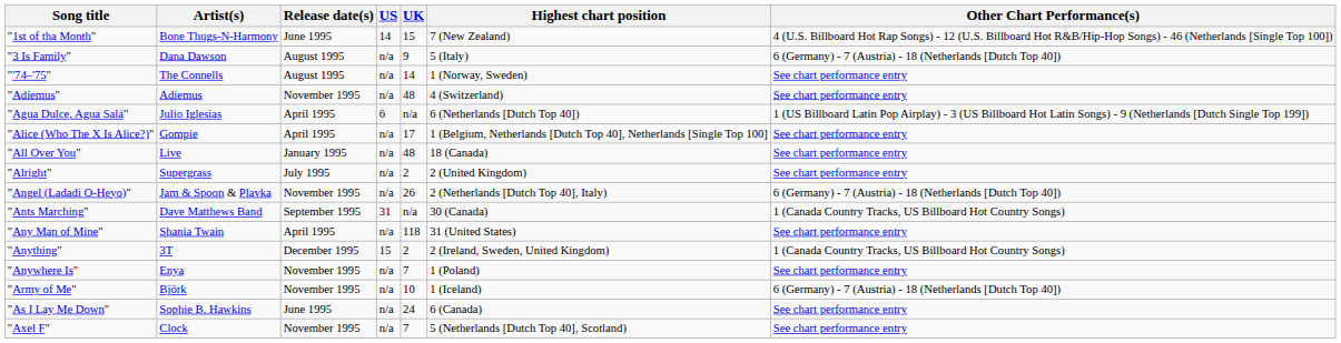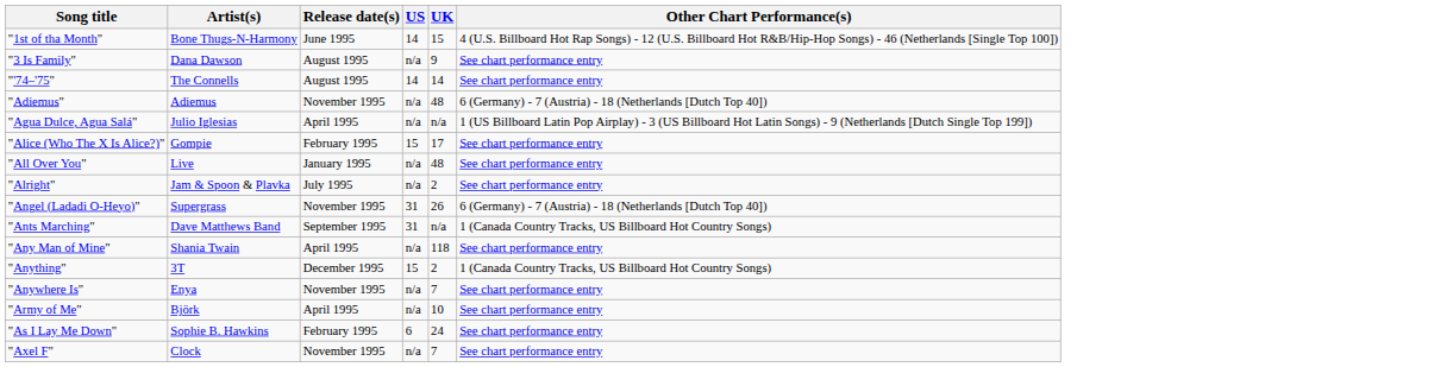- column: Highest chart position | 7 (New Zealand) | 5 (Italy) | 1 (Norway, Sweden) | 4 (Switzerland) | 6 (Netherlands [Dutch Top 40]) | 1 (Belgium, Netherlands [Dutch Top 40], Netherlands [Single Top 100] | 18 (Canada) | 2 (United Kingdom) | 2 (Netherlands [Dutch Top 40], Italy) | 30 (Canada) | 31 (United States) | 2 (Ireland, Sweden, United Kingdom) | 1 (Poland) | 1 (Iceland) | 6 (Canada) | 5 (Netherlands [Dutch Top 40], Scotland)
"3 Is Family" | Other Chart Performance(s): 6 (Germany) - 7 (Austria) - 18 (Netherlands [Dutch Top 40]) -> See chart performance entry
"'74–'75" | US: n/a -> 14
"Adiemus" | Other Chart Performance(s): See chart performance entry -> 6 (Germany) - 7 (Austria) - 18 (Netherlands [Dutch Top 40])
"Agua Dulce, Agua Salá" | US: 6 -> n/a
"Alice (Who The X Is Alice?)" | Release date(s): April 1995 -> February 1995
"Alice (Who The X Is Alice?)" | US: n/a -> 15
"Alright" | Artist(s): Supergrass -> Jam & Spoon & Plavka
"Angel (Ladadi O-Heyo)" | Artist(s): Jam & Spoon & Plavka -> Supergrass
"Angel (Ladadi O-Heyo)" | US: n/a -> 31
"Army of Me" | Release date(s): November 1995 -> April 1995
"Army of Me" | Other Chart Performance(s): 6 (Germany) - 7 (Austria) - 18 (Netherlands [Dutch Top 40]) -> See chart performance entry
"As I Lay Me Down" | Release date(s): June 1995 -> February 1995
"As I Lay Me Down" | US: n/a -> 6
